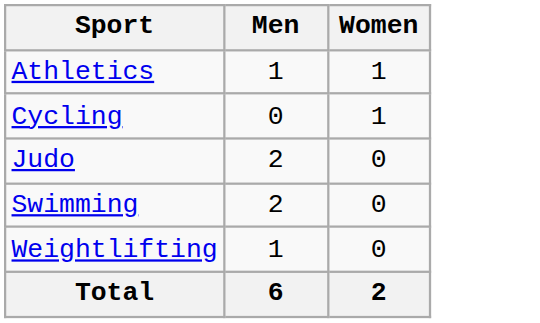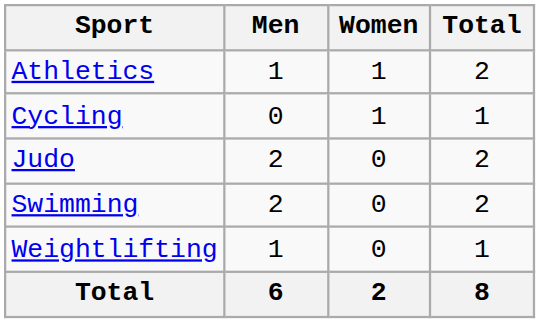+ column: Total | 2 | 1 | 2 | 2 | 1 | 8
